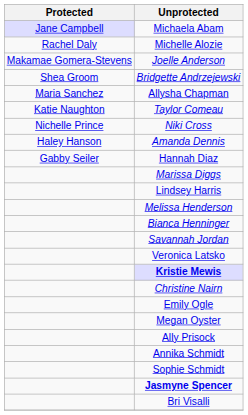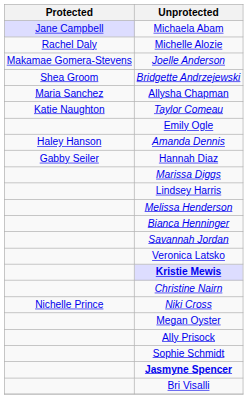rows swapped: Niki Cross <-> Emily Ogle
- row: Annika Schmidt
